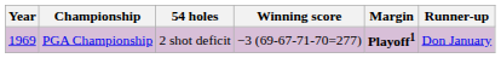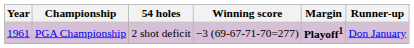PGA Championship | Year: 1969 -> 1961
